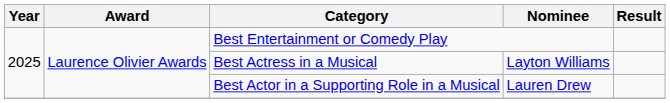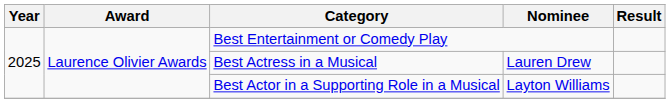Best Actress in a Musical | Nominee: Layton Williams -> Lauren Drew
Best Actor in a Supporting Role in a Musical | Nominee: Lauren Drew -> Layton Williams
